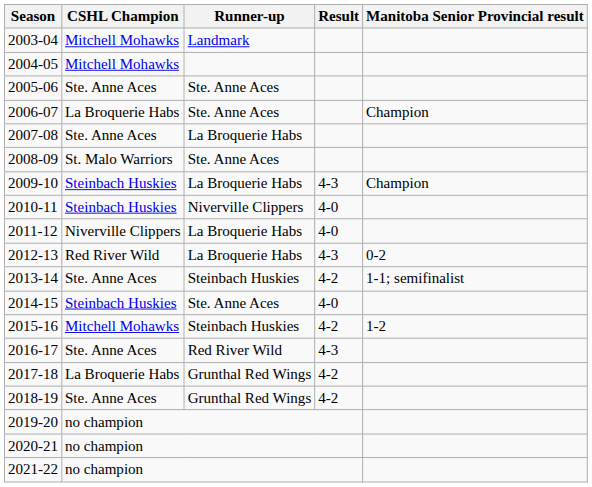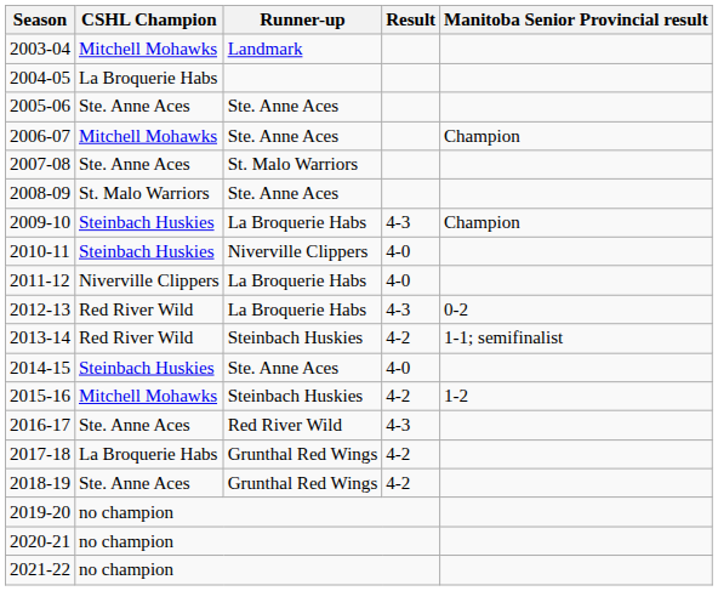2004-05 | CSHL Champion: Mitchell Mohawks -> La Broquerie Habs
2006-07 | CSHL Champion: La Broquerie Habs -> Mitchell Mohawks
2007-08 | Runner-up: La Broquerie Habs -> St. Malo Warriors
2013-14 | CSHL Champion: Ste. Anne Aces -> Red River Wild
